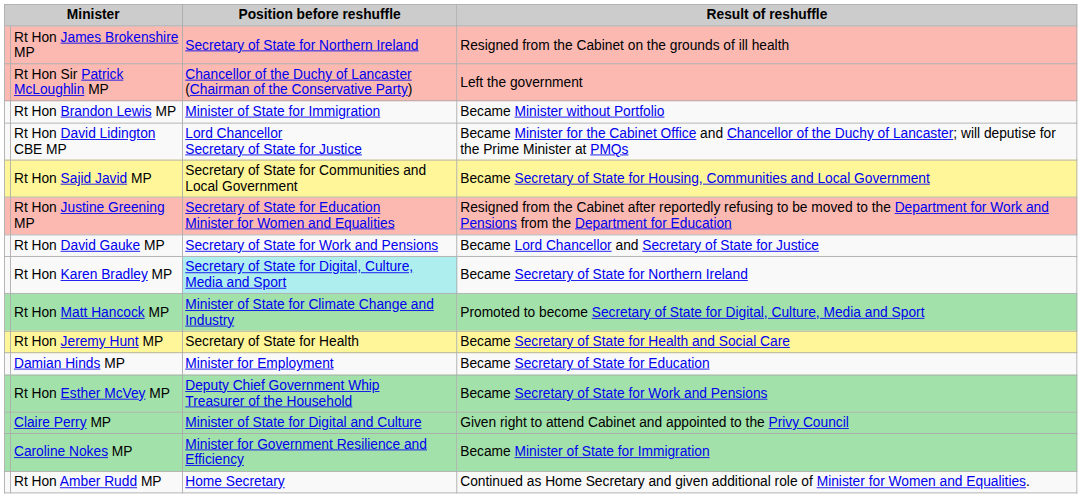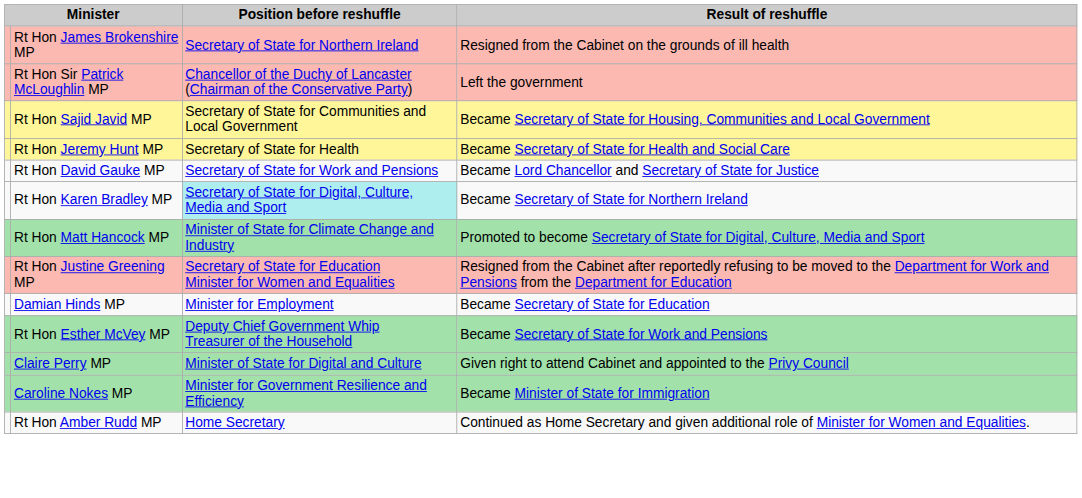- row: Rt Hon Brandon Lewis MP | Minister of State for Immigration | Became Minister without Portfolio
- row: Rt Hon David Lidington CBE MP | Lord Chancellor Secretary of State for Justice | Became Minister for the Cabinet Office and Chancellor of the Duchy of Lancaster; will deputise for the Prime Minister at PMQs
rows swapped: Rt Hon Jeremy Hunt MP <-> Rt Hon Justine Greening MP
